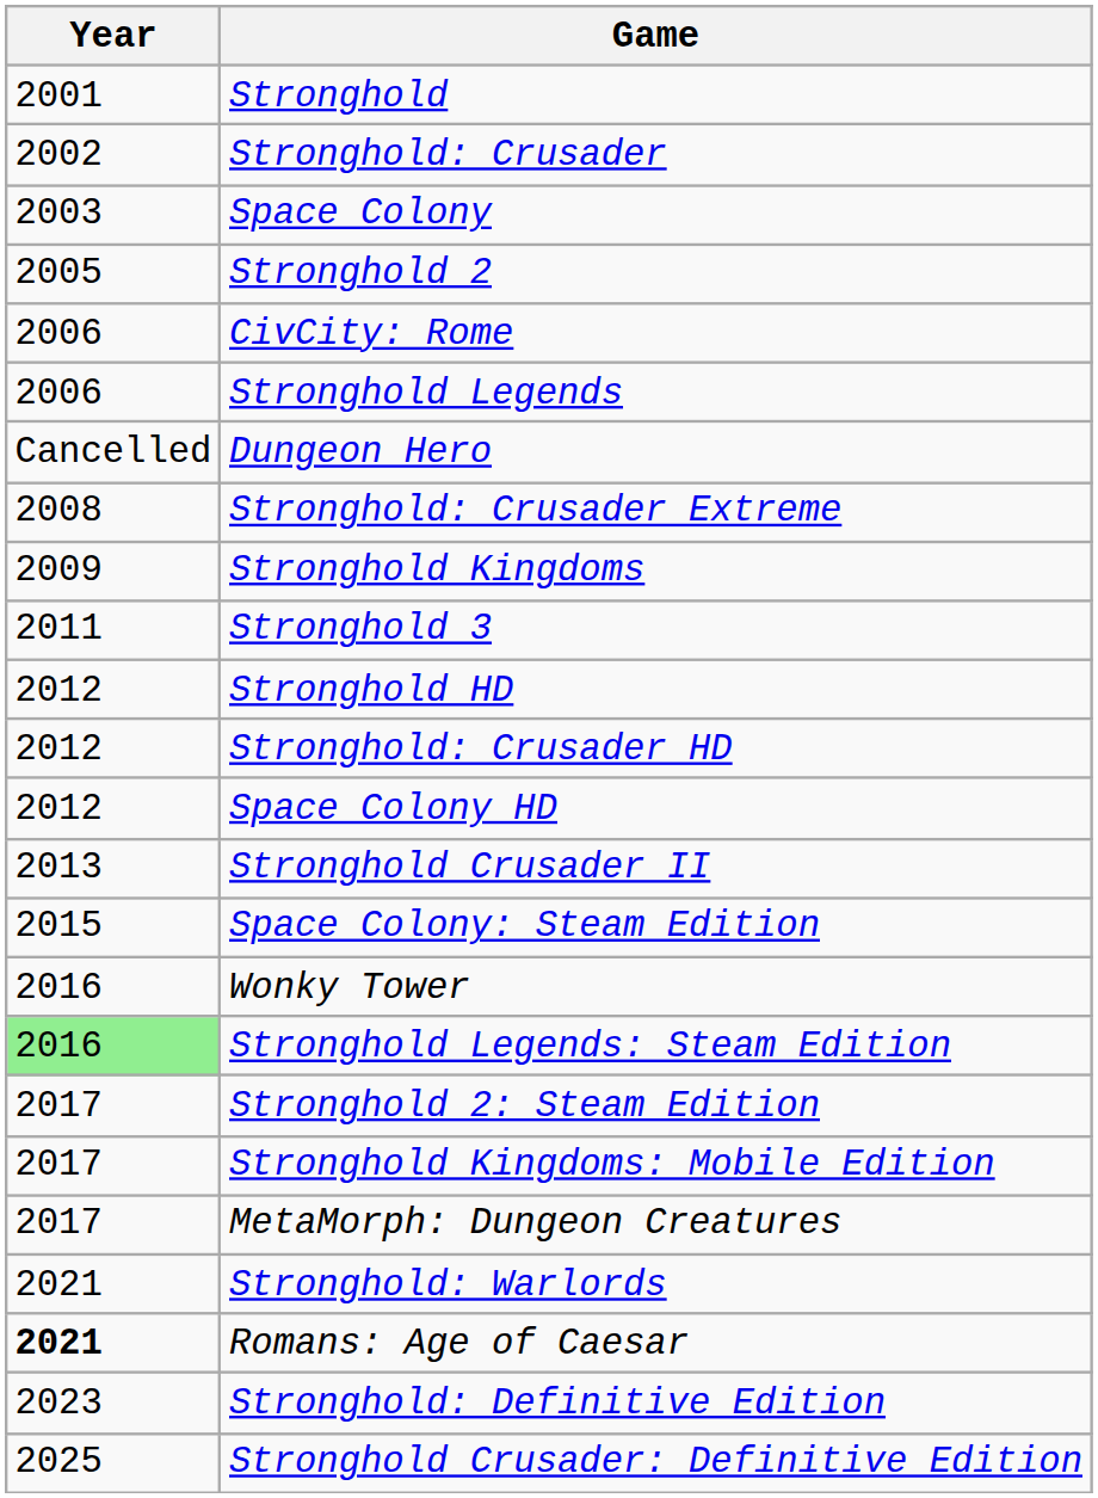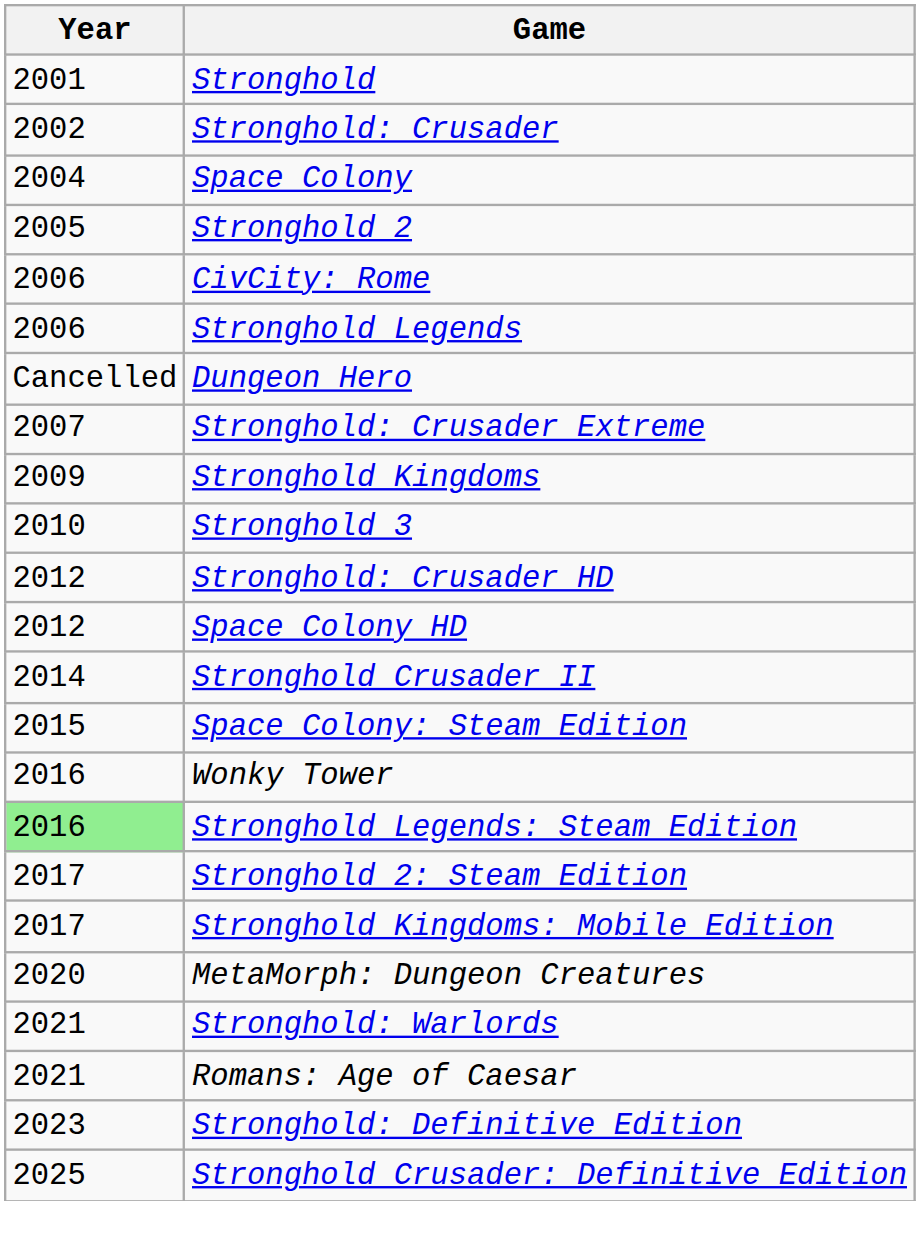Space Colony | Year: 2003 -> 2004
Stronghold: Crusader Extreme | Year: 2008 -> 2007
Stronghold 3 | Year: 2011 -> 2010
- row: 2012 | Stronghold HD
Stronghold Crusader II | Year: 2013 -> 2014
MetaMorph: Dungeon Creatures | Year: 2017 -> 2020
Romans: Age of Caesar | Year: bold -> normal
